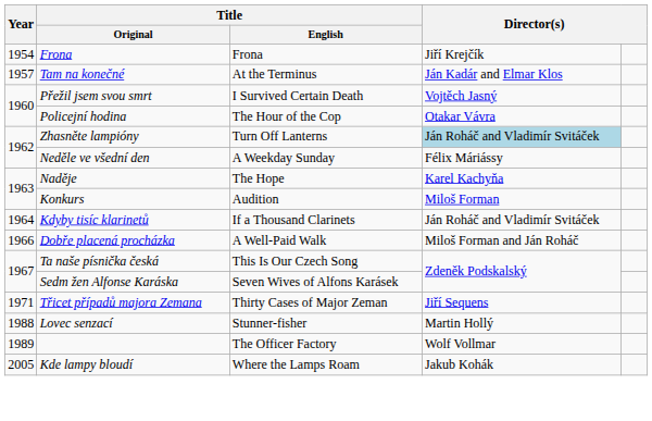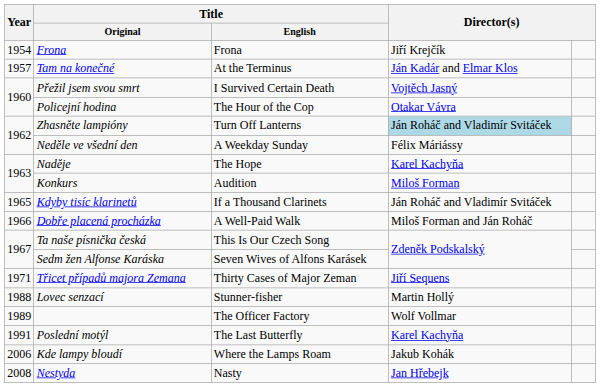Kdyby tisíc klarinetů | Year: 1964 -> 1965
+ row: 1991 | Poslední motýl | The Last Butterfly | Karel Kachyňa
Kde lampy bloudí | Year: 2005 -> 2006
+ row: 2008 | Nestyda | Nasty | Jan Hřebejk
